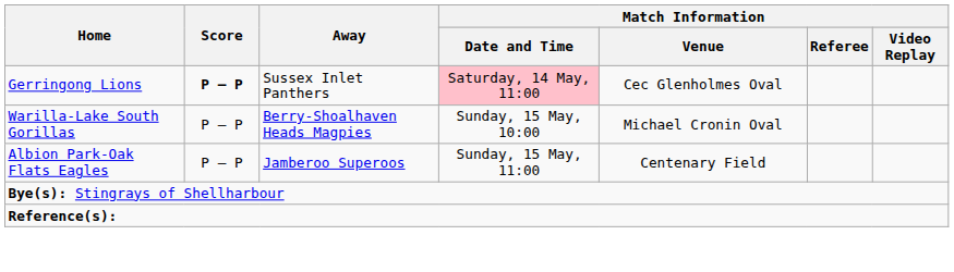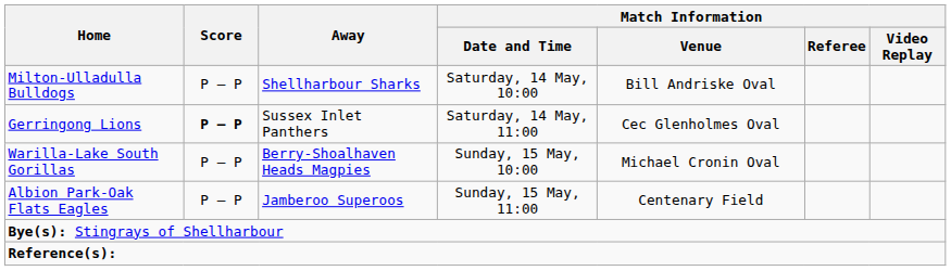+ row: Milton-Ulladulla Bulldogs | P – P | Shellharbour Sharks | Saturday, 14 May, 10:00 | Bill Andriske Oval
Gerringong Lions | Match Information / Date and Time: pink background -> no background
